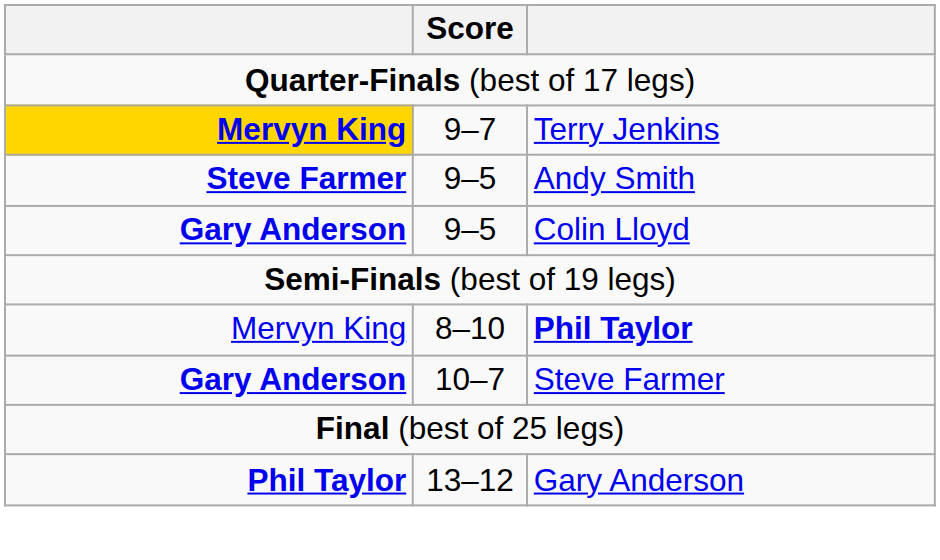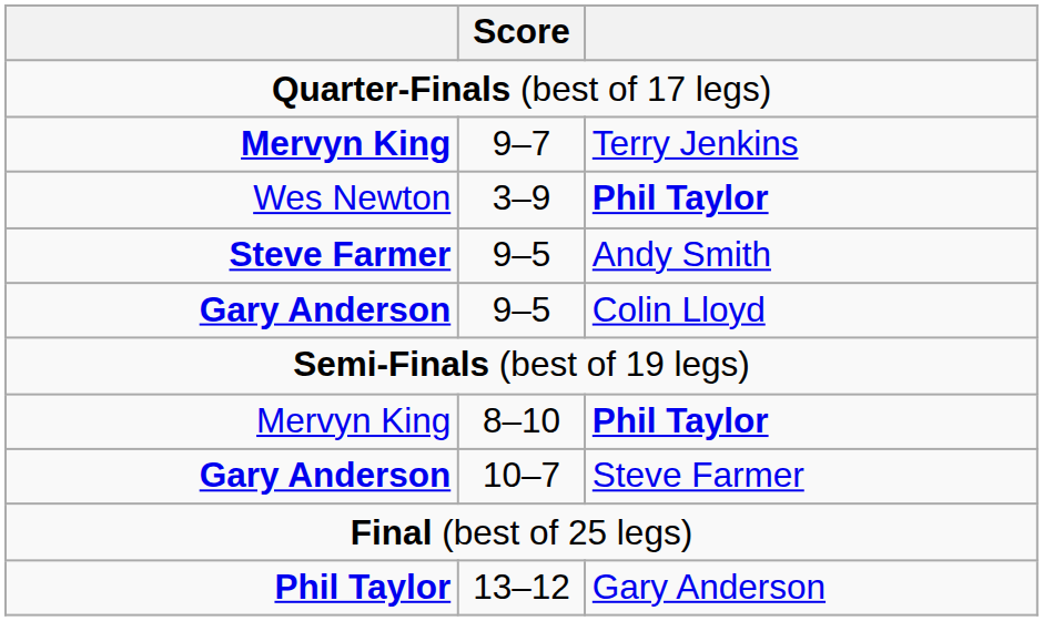Terry Jenkins | column 1: gold background -> no background
+ row: Wes Newton | 3–9 | Phil Taylor
